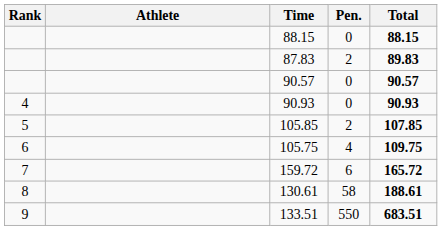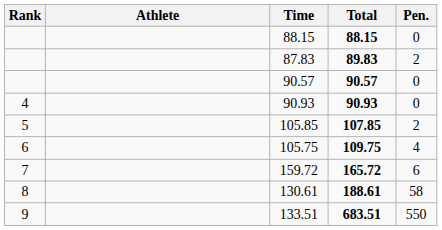columns swapped: Pen. <-> Total
